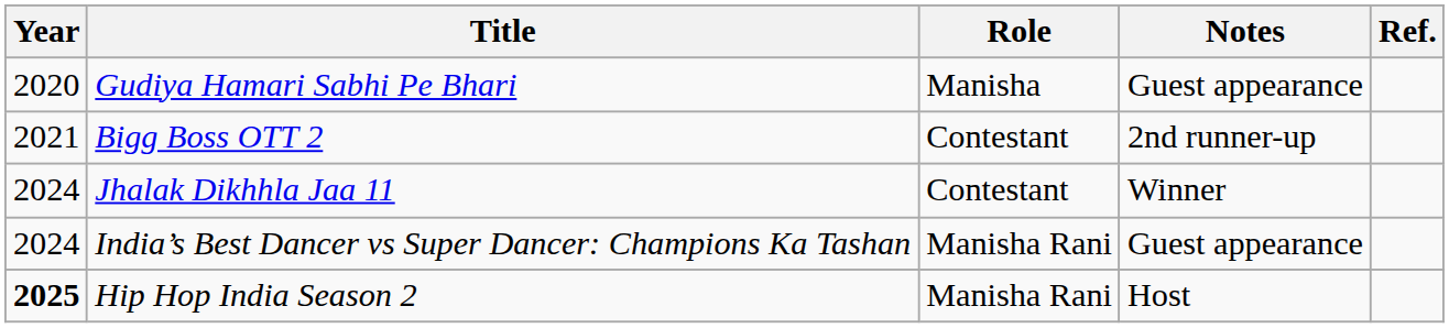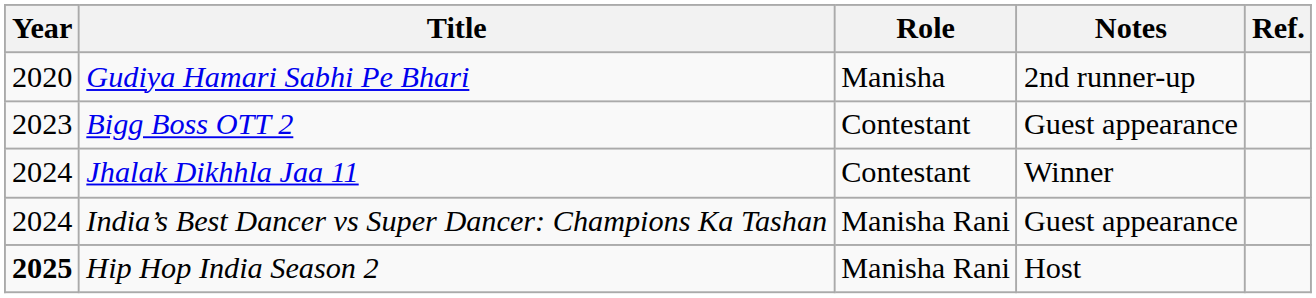Gudiya Hamari Sabhi Pe Bhari | Notes: Guest appearance -> 2nd runner-up
Bigg Boss OTT 2 | Year: 2021 -> 2023
Bigg Boss OTT 2 | Notes: 2nd runner-up -> Guest appearance
